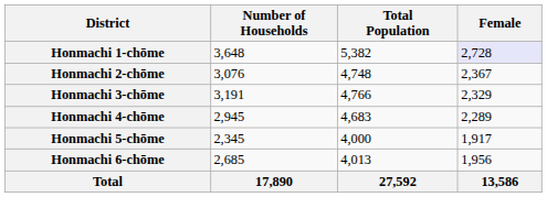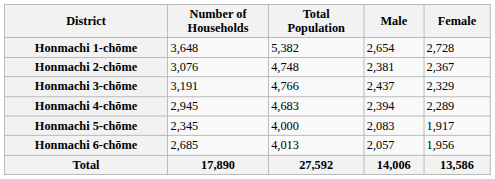+ column: Male | 2,654 | 2,381 | 2,437 | 2,394 | 2,083 | 2,057 | 14,006
Honmachi 1-chōme | Female: lavender background -> no background
